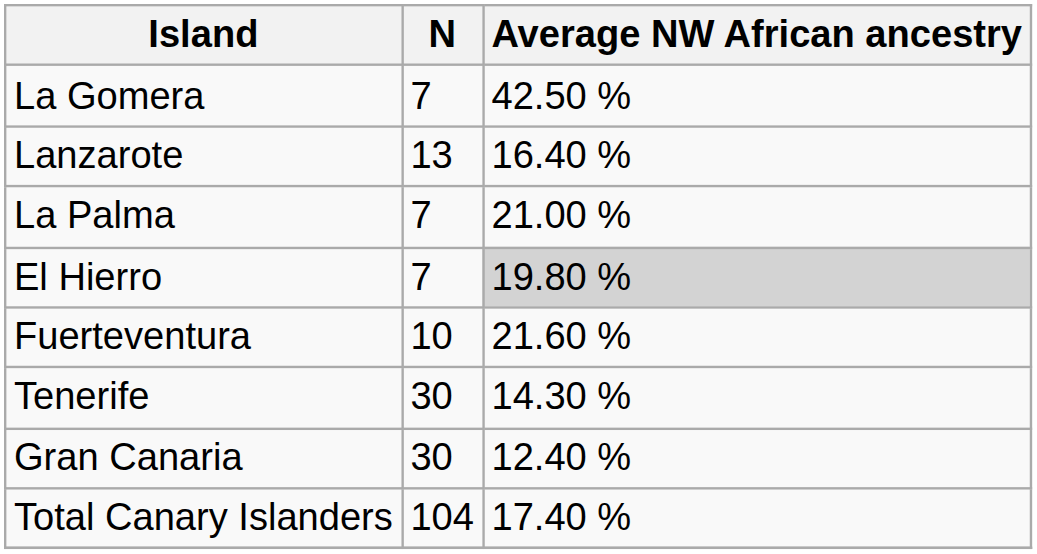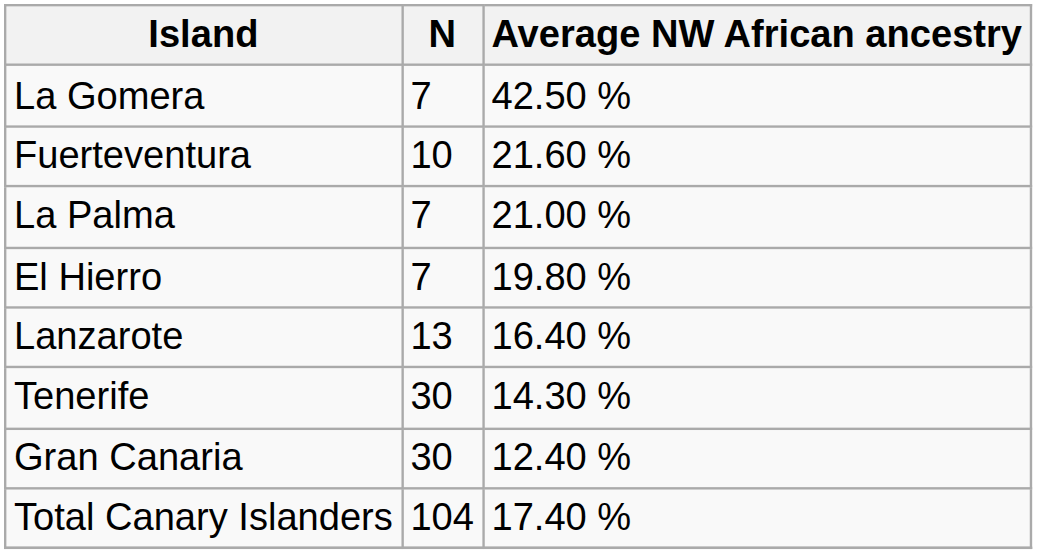rows swapped: Fuerteventura <-> Lanzarote
El Hierro | Average NW African ancestry: lightgrey background -> no background
